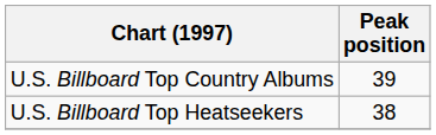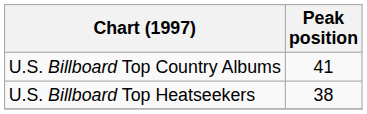U.S. Billboard Top Country Albums | Peak position: 39 -> 41
